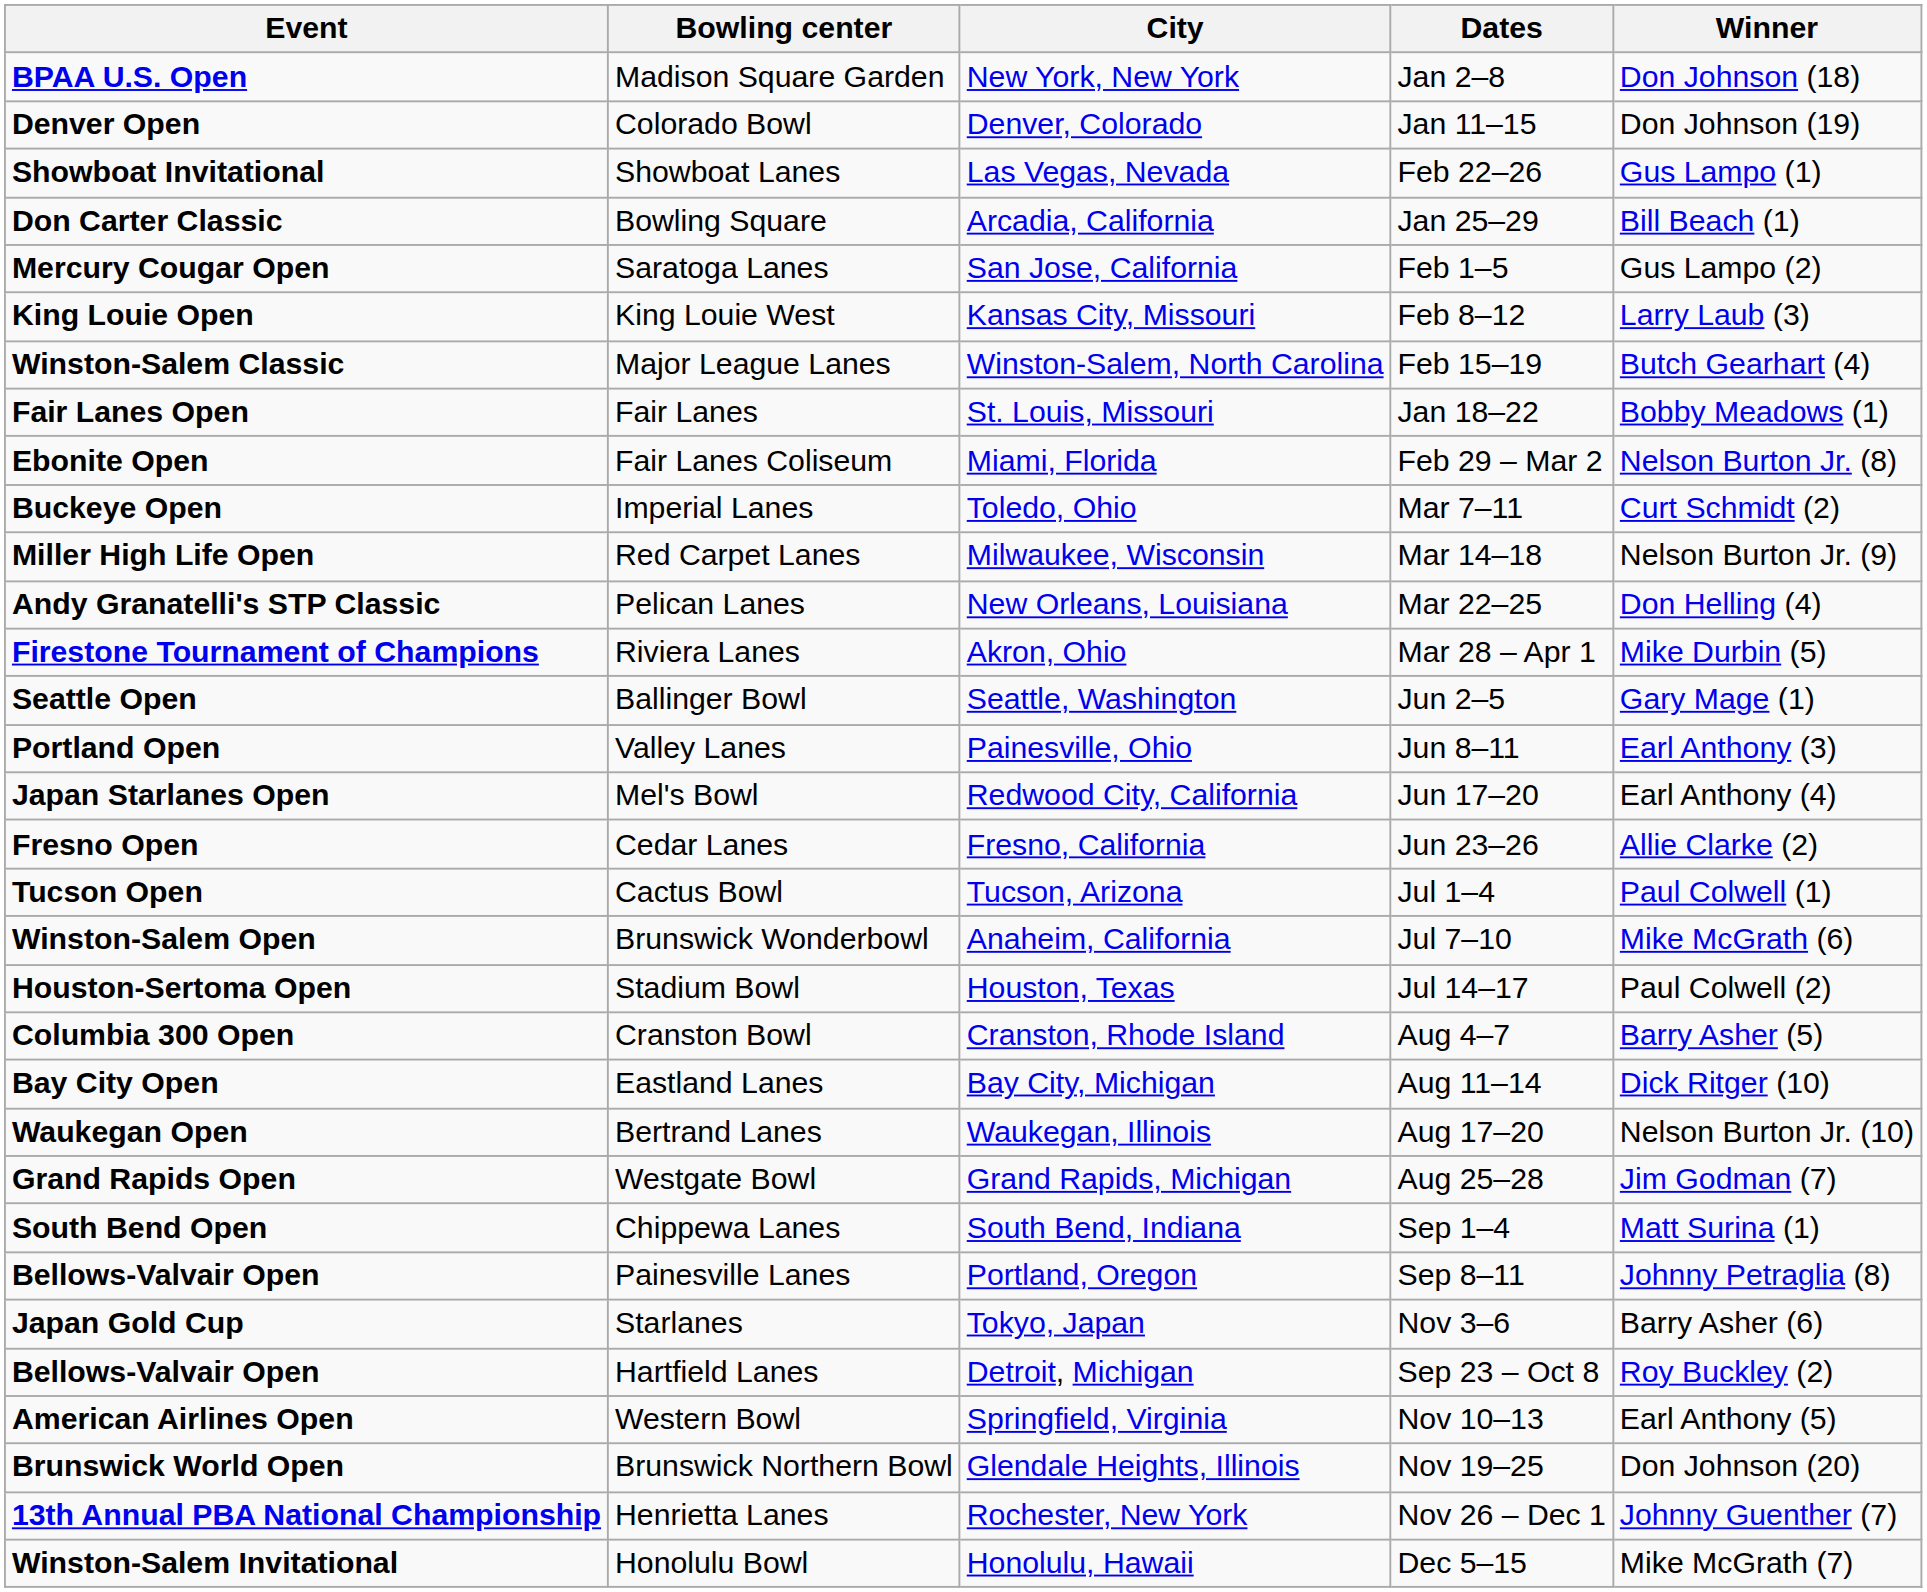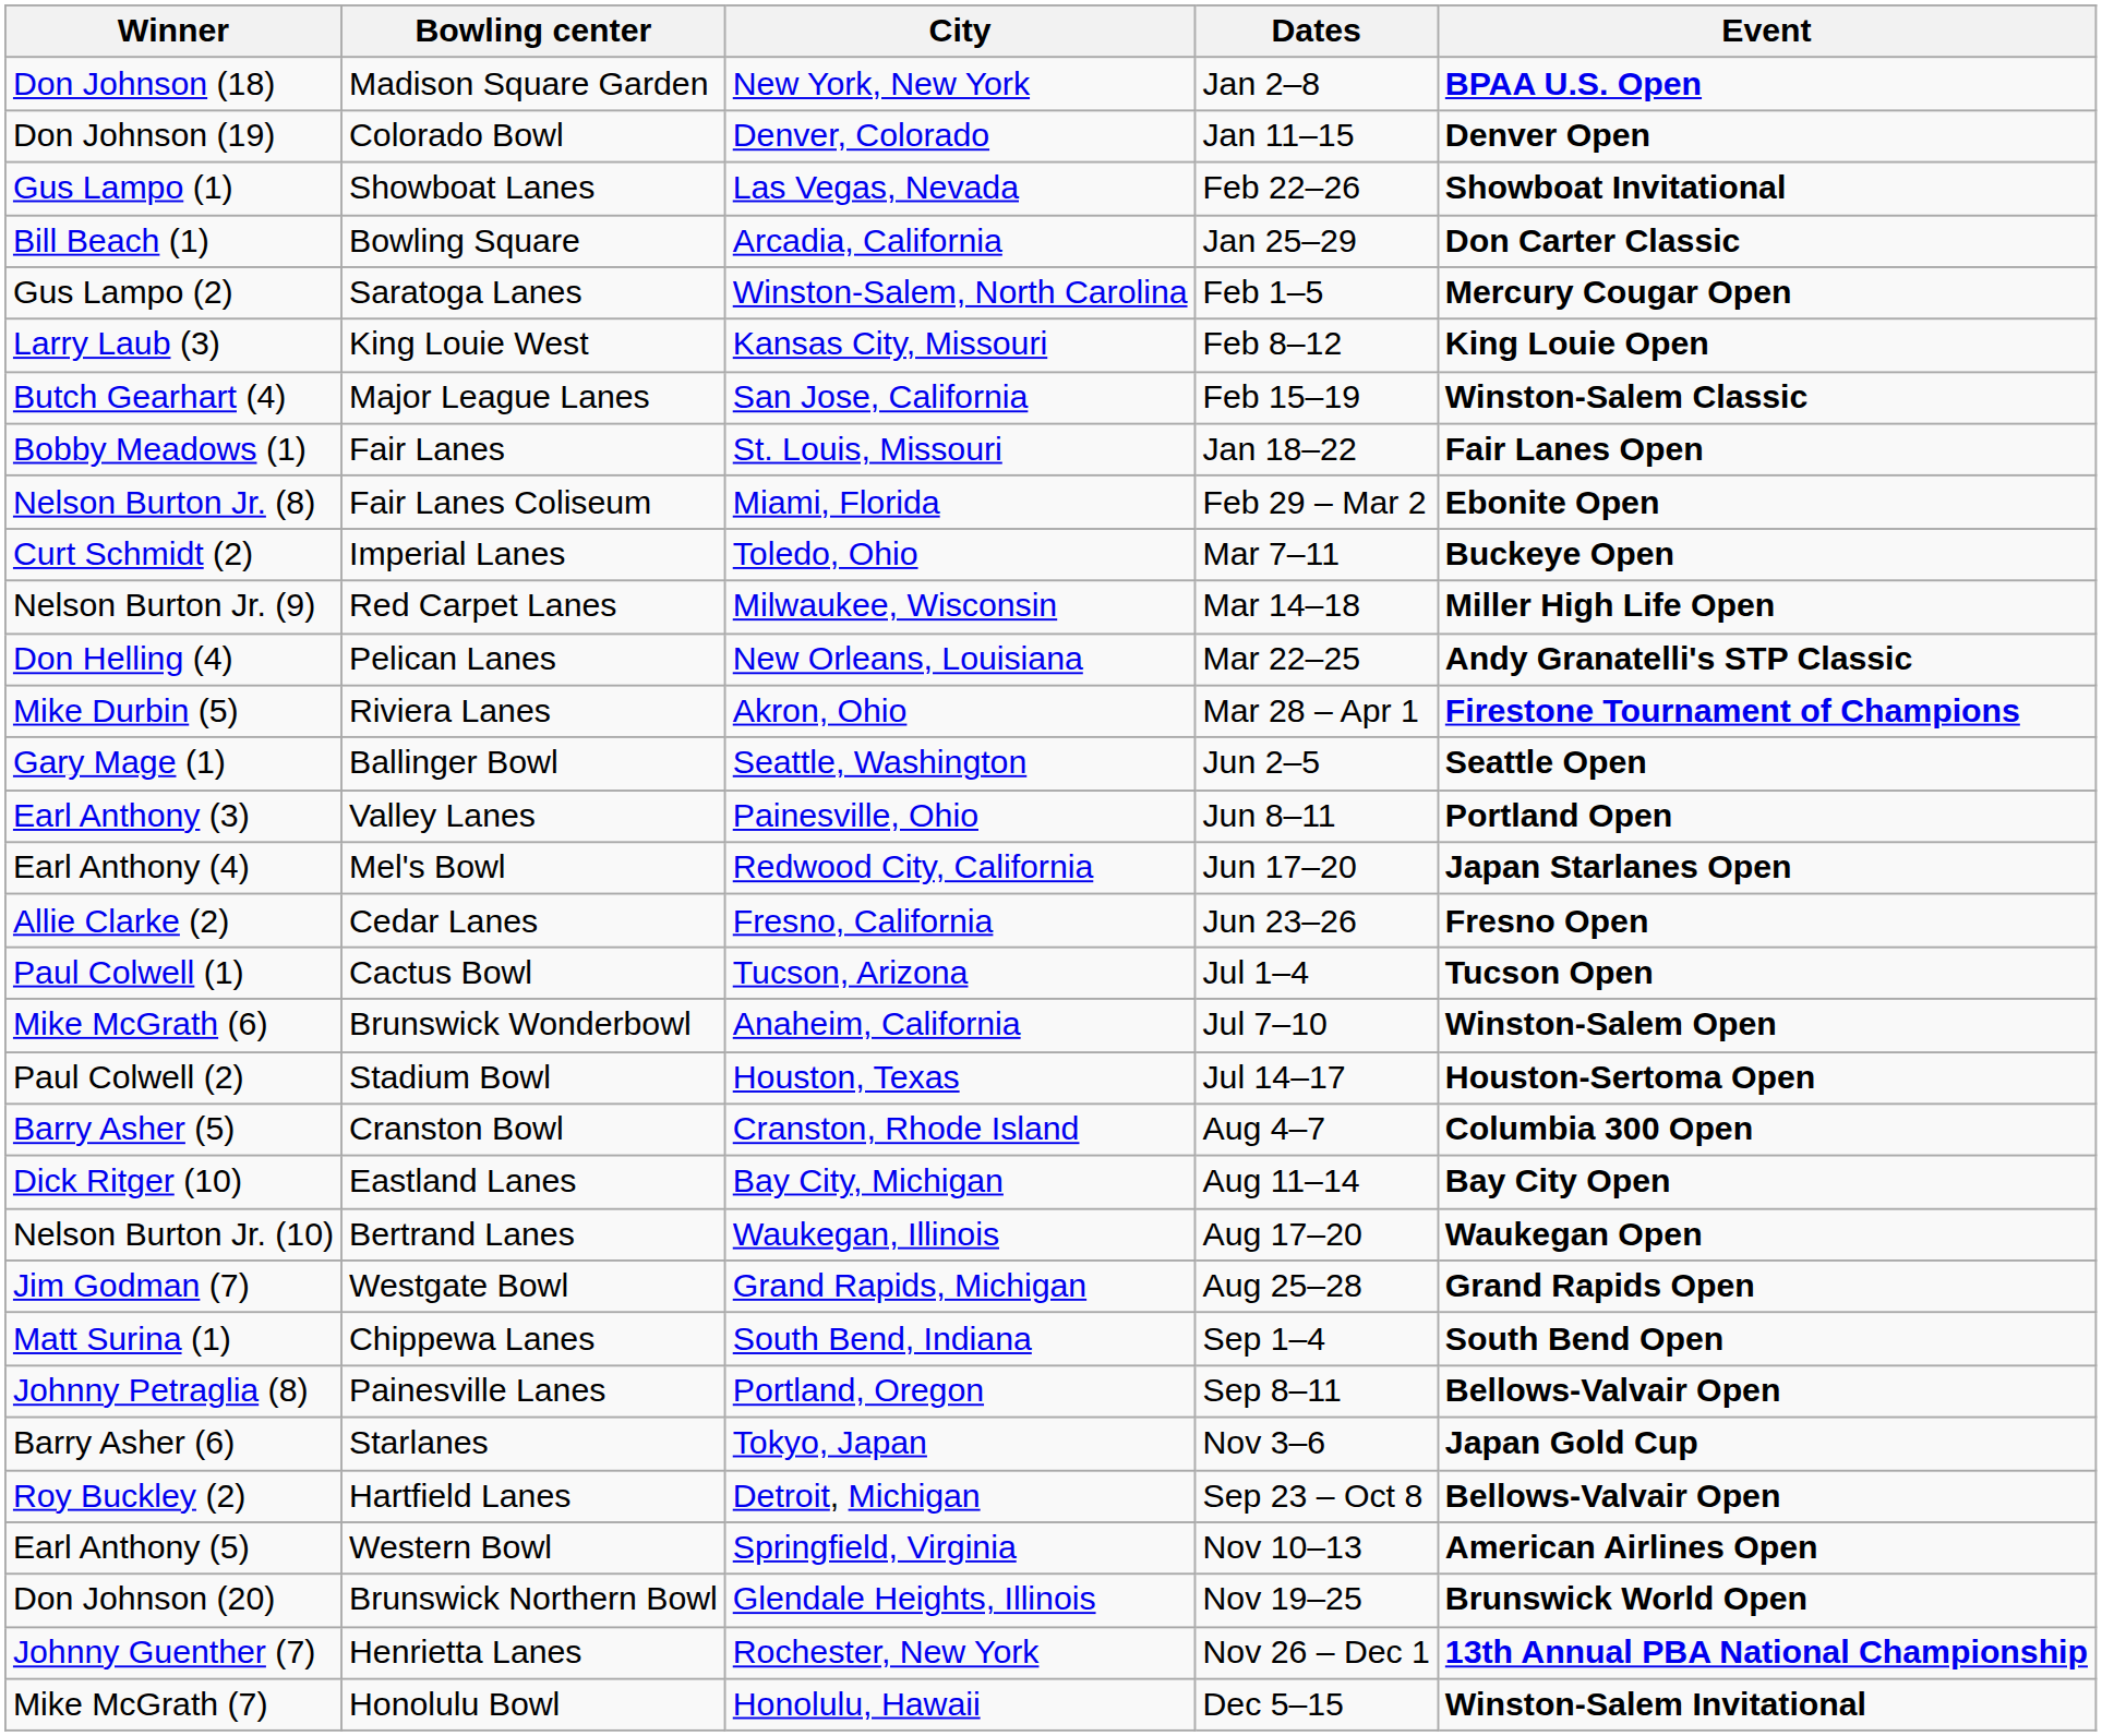columns swapped: Event <-> Winner
Saratoga Lanes | City: San Jose, California -> Winston-Salem, North Carolina
Major League Lanes | City: Winston-Salem, North Carolina -> San Jose, California
